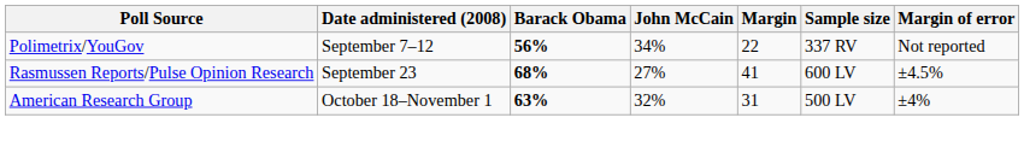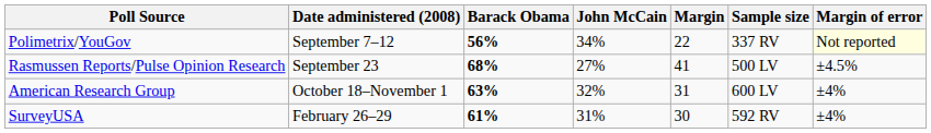Polimetrix/YouGov | Margin of error: no background -> lightyellow background
Rasmussen Reports/Pulse Opinion Research | Sample size: 600 LV -> 500 LV
American Research Group | Sample size: 500 LV -> 600 LV
+ row: SurveyUSA | February 26–29 | 61% | 31% | 30 | 592 RV | ±4%
